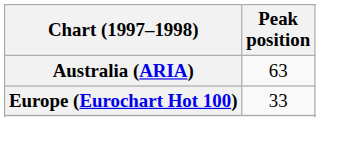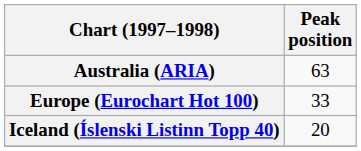+ row: Iceland (Íslenski Listinn Topp 40) | 20
